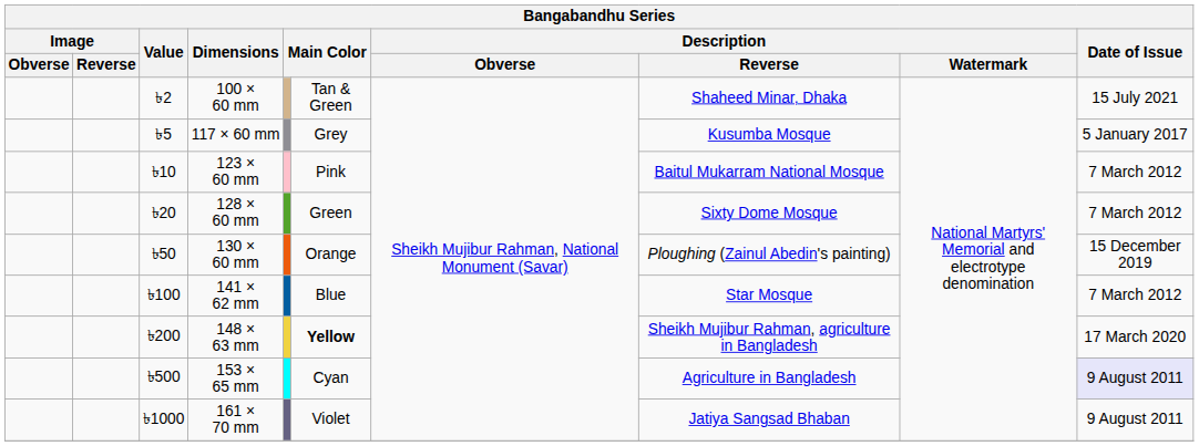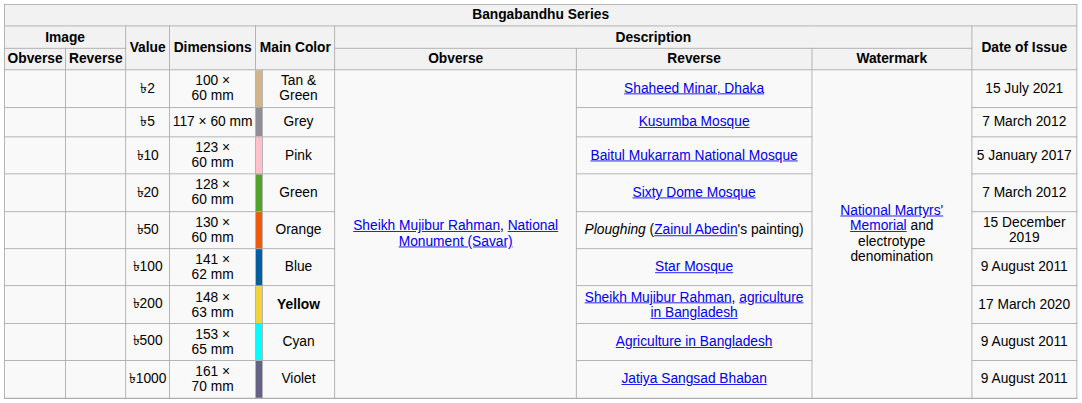117 × 60 mm | Date of Issue: 5 January 2017 -> 7 March 2012
123 × 60 mm | Date of Issue: 7 March 2012 -> 5 January 2017
141 × 62 mm | Date of Issue: 7 March 2012 -> 9 August 2011
153 × 65 mm | Date of Issue: lavender background -> no background
